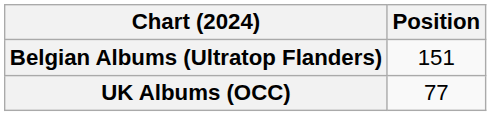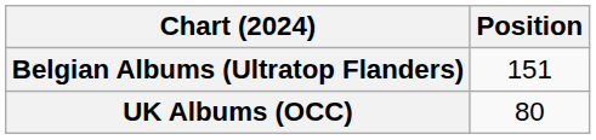UK Albums (OCC) | Position: 77 -> 80
